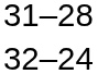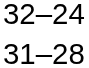rows swapped: 32–24 <-> 31–28
